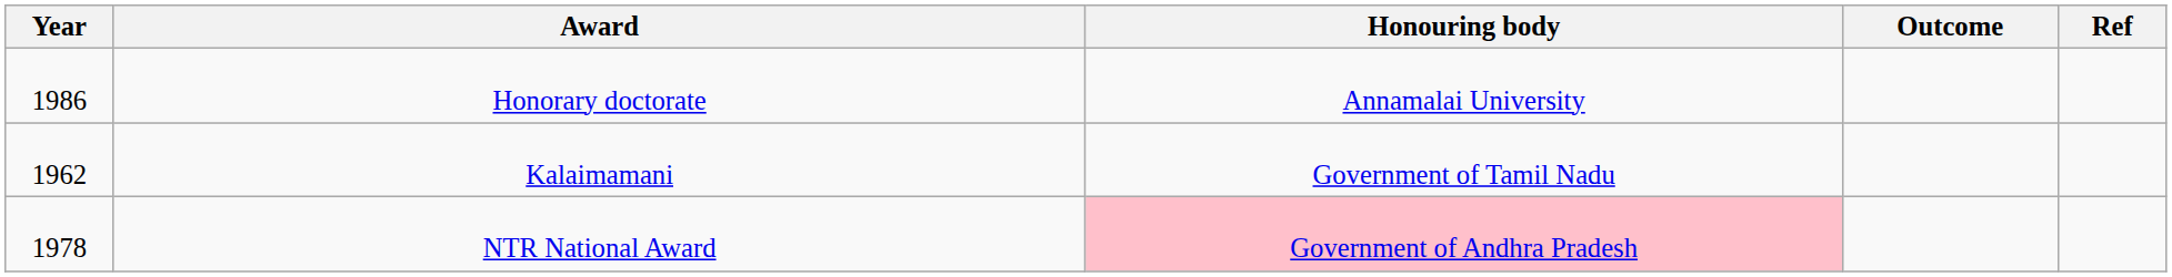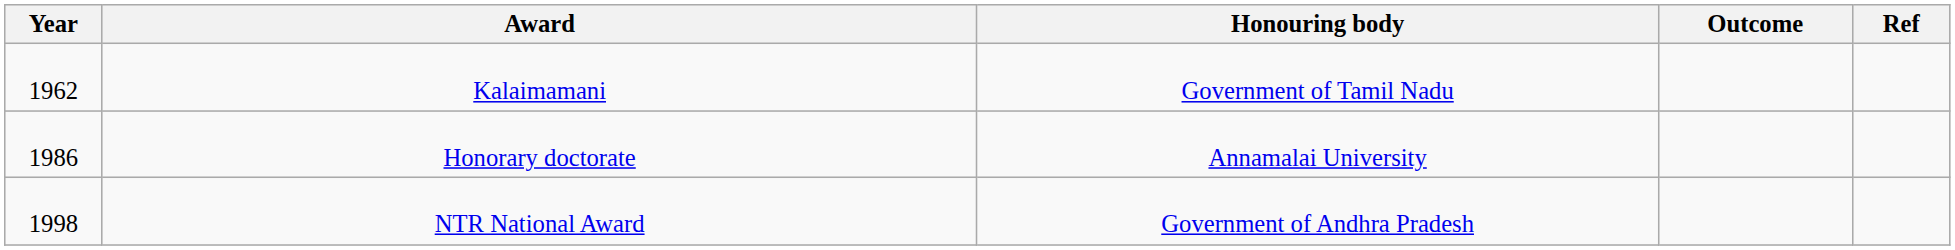rows swapped: Honorary doctorate <-> Kalaimamani
NTR National Award | Year: 1978 -> 1998
NTR National Award | Honouring body: pink background -> no background
